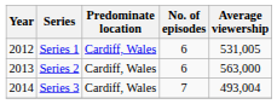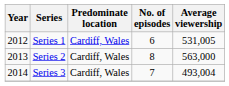Series 2 | No. of episodes: 6 -> 8
